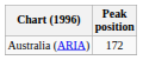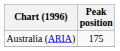Australia (ARIA) | Peak position: 172 -> 175
